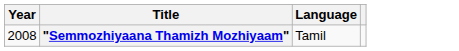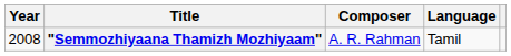+ column: Composer | A. R. Rahman
